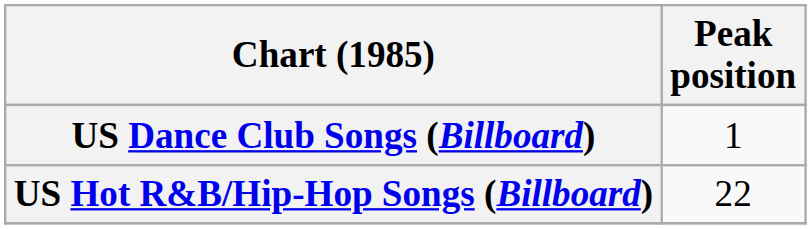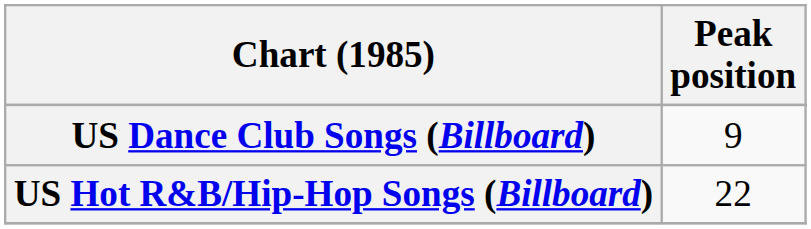US Dance Club Songs (Billboard) | Peak position: 1 -> 9
